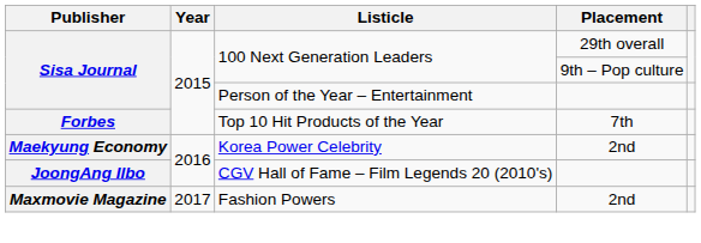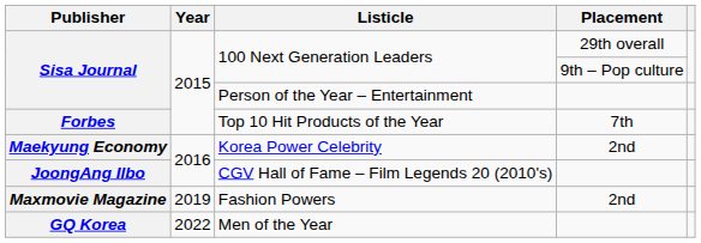Fashion Powers | Year: 2017 -> 2019
+ row: GQ Korea | 2022 | Men of the Year
